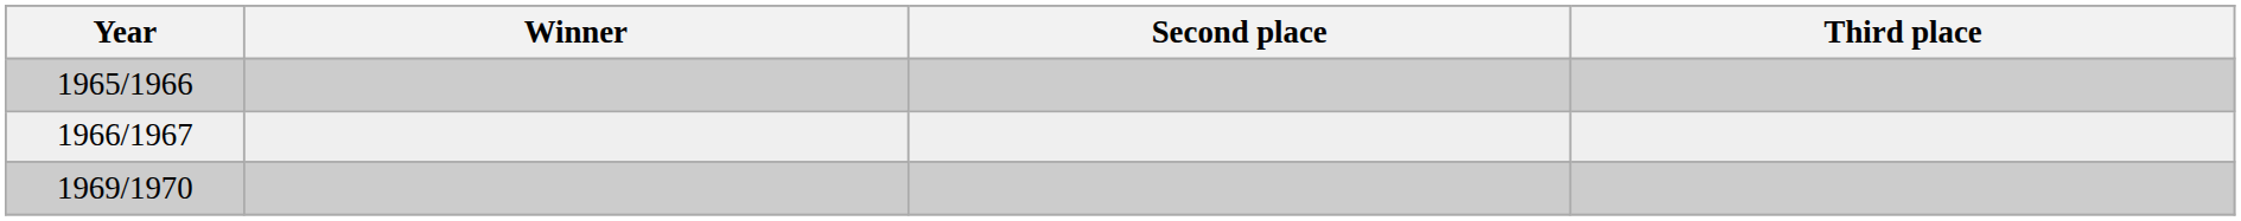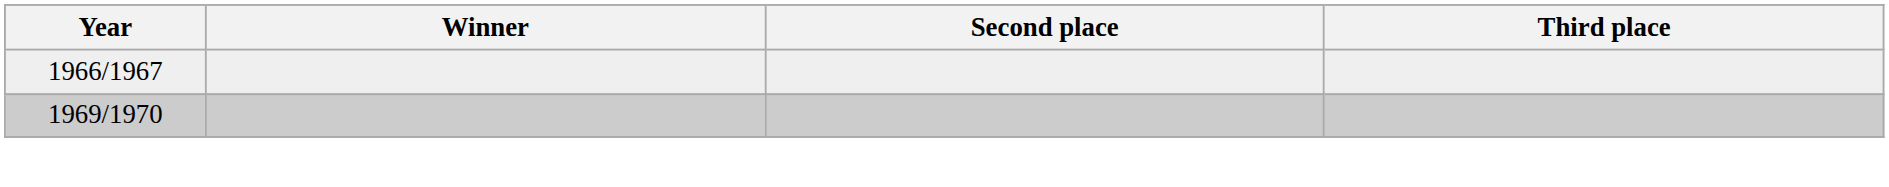- row: 1965/1966
